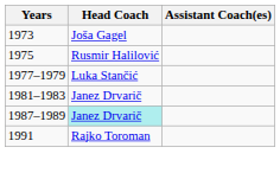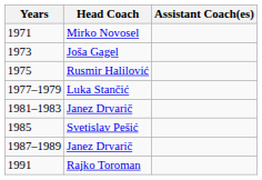+ row: 1971 | Mirko Novosel
+ row: 1985 | Svetislav Pešić
1987–1989 | Head Coach: paleturquoise background -> no background
